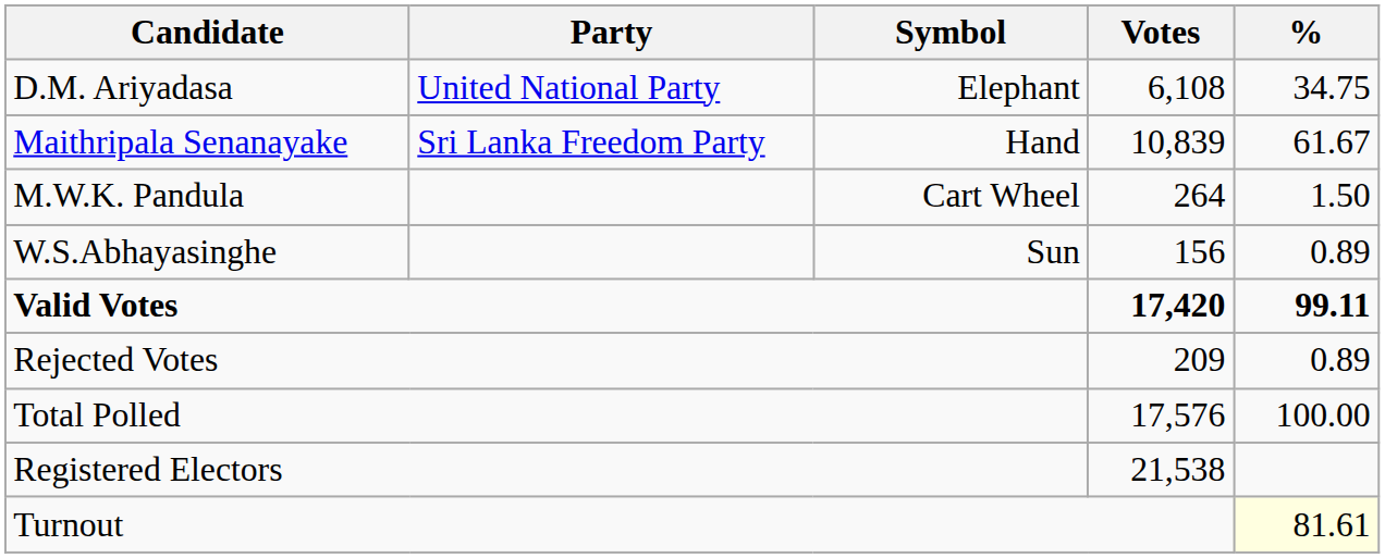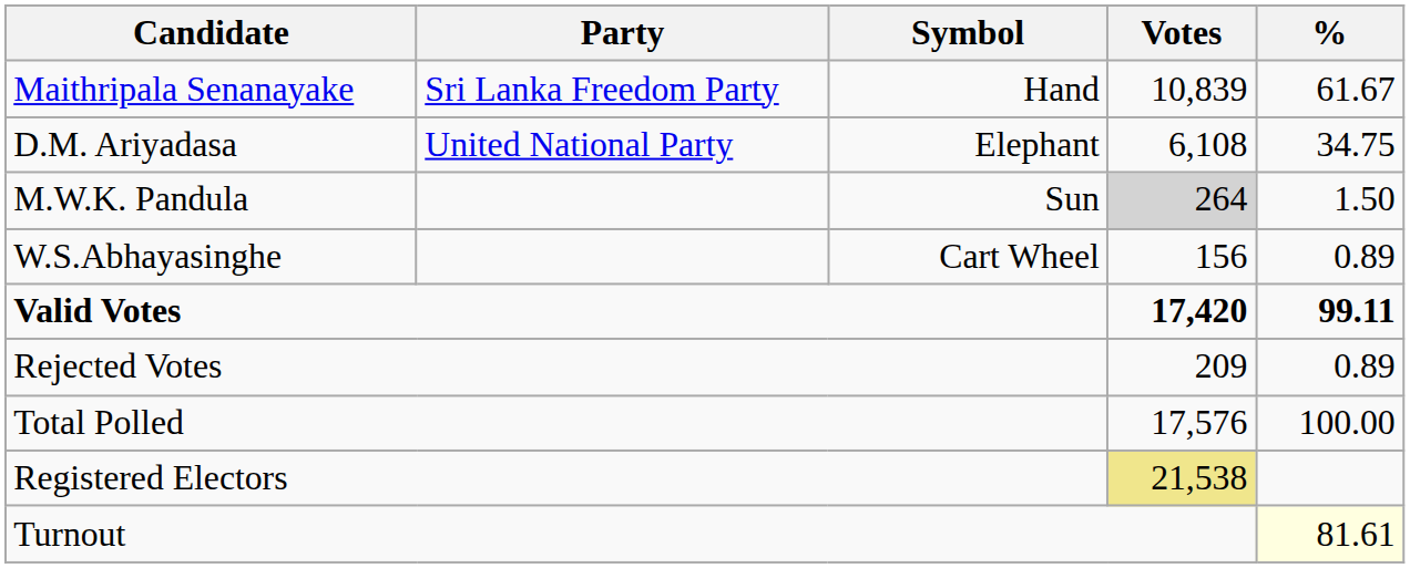rows swapped: Maithripala Senanayake <-> D.M. Ariyadasa
M.W.K. Pandula | Symbol: Cart Wheel -> Sun
M.W.K. Pandula | Votes: no background -> lightgrey background
W.S.Abhayasinghe | Symbol: Sun -> Cart Wheel
Registered Electors | Votes: no background -> khaki background
